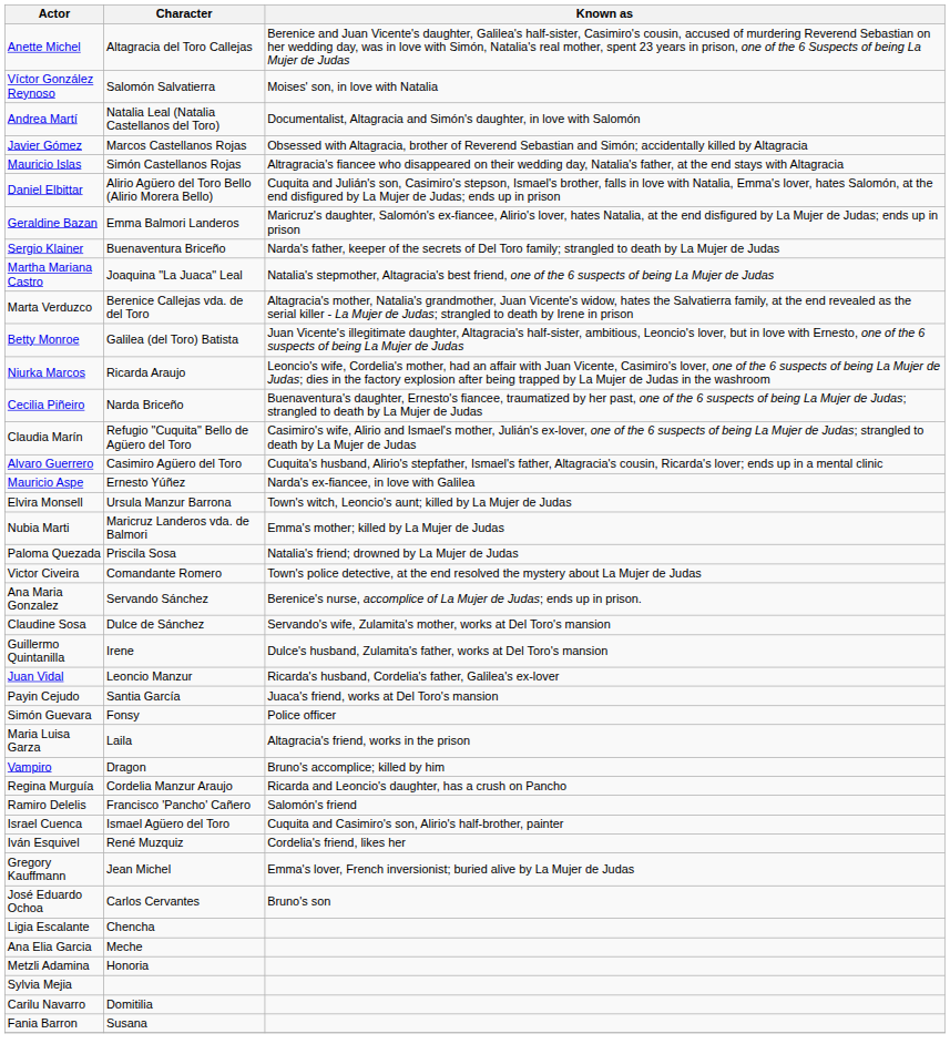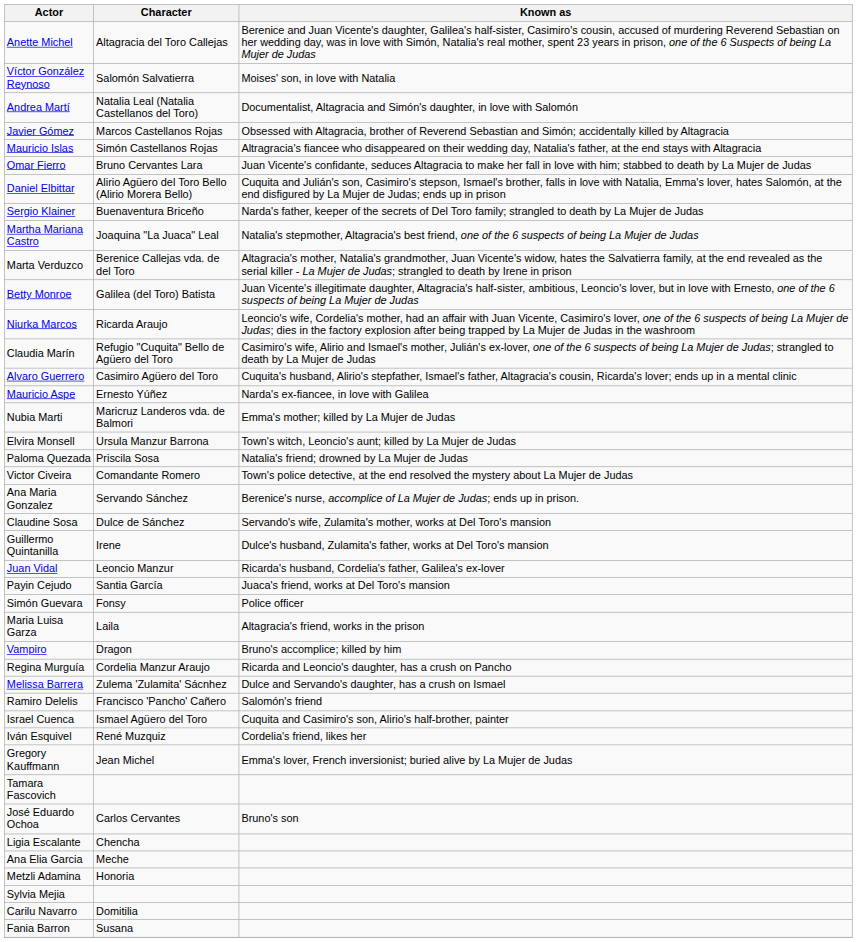+ row: Omar Fierro | Bruno Cervantes Lara | Juan Vicente's confidante, seduces Altagracia to make her fall in love with him; stabbed to death by La Mujer de Judas
- row: Geraldine Bazan | Emma Balmori Landeros | Maricruz's daughter, Salomón's ex-fiancee, Alirio's lover, hates Natalia, at the end disfigured by La Mujer de Judas; ends up in prison
- row: Cecilia Piñeiro | Narda Briceño | Buenaventura's daughter, Ernesto's fiancee, traumatized by her past, one of the 6 suspects of being La Mujer de Judas; strangled to death by La Mujer de Judas
rows swapped: Elvira Monsell <-> Nubia Marti
+ row: Melissa Barrera | Zulema 'Zulamita' Sácnhez | Dulce and Servando's daughter, has a crush on Ismael
+ row: Tamara Fascovich
